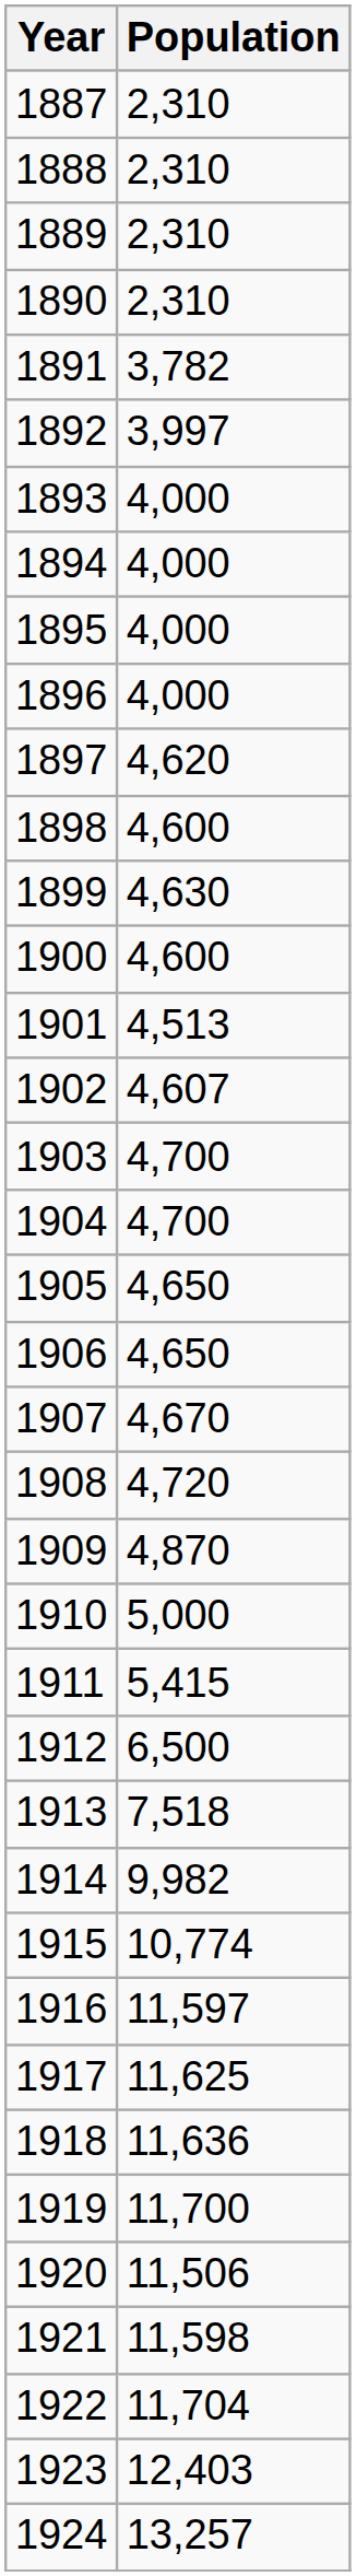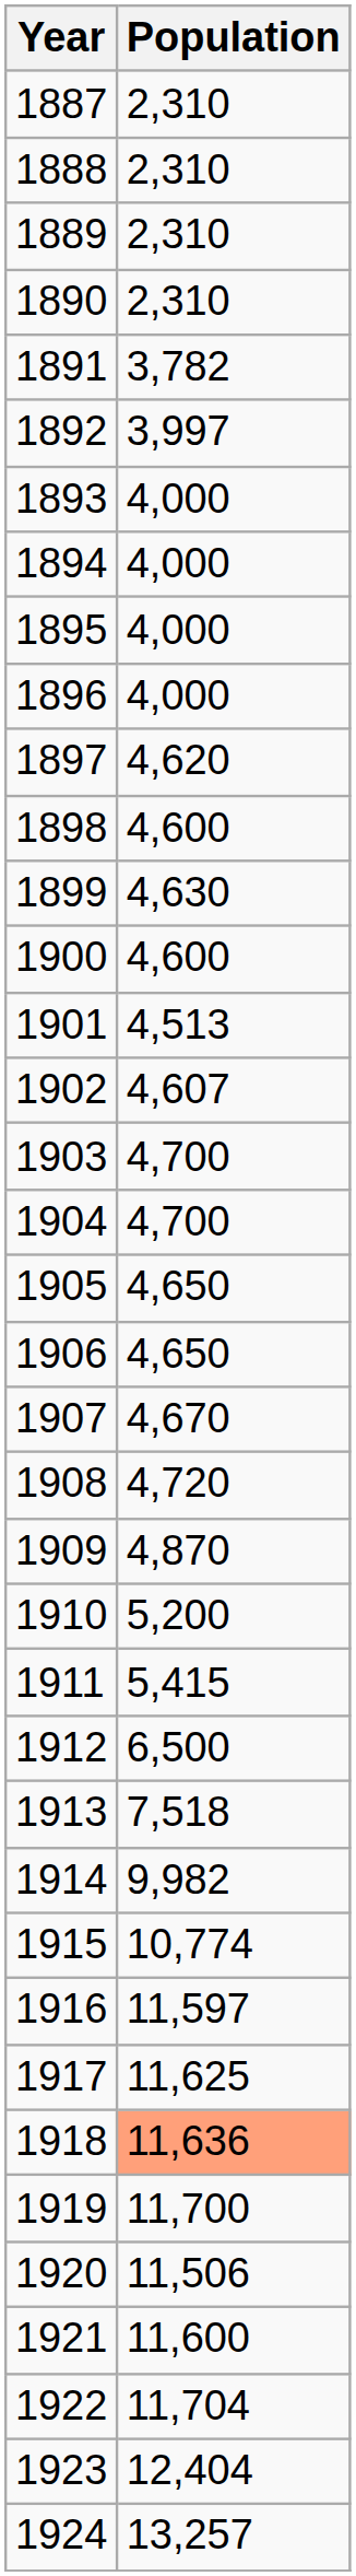1910 | Population: 5,000 -> 5,200
1918 | Population: no background -> lightsalmon background
1921 | Population: 11,598 -> 11,600
1923 | Population: 12,403 -> 12,404
